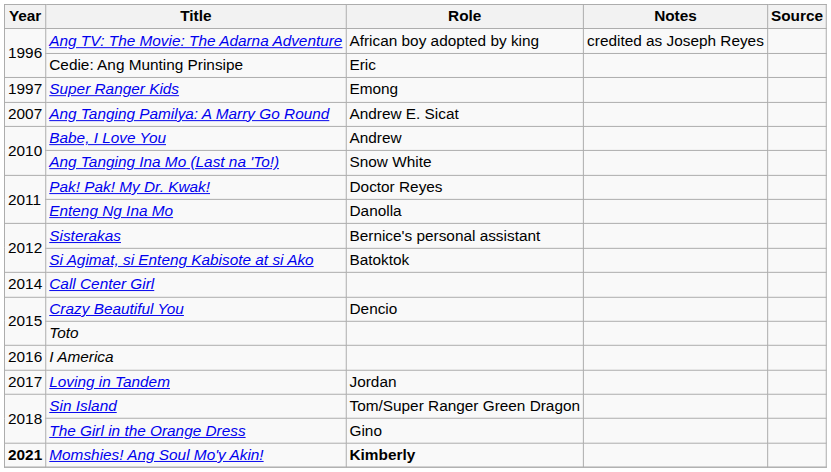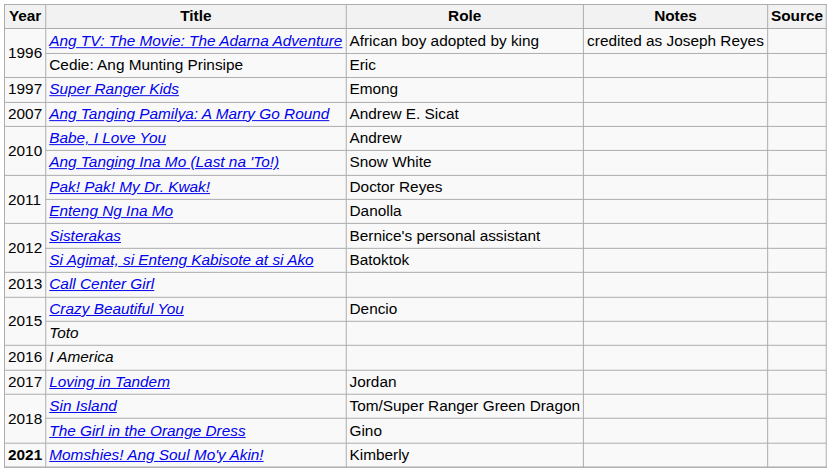Call Center Girl | Year: 2014 -> 2013
Momshies! Ang Soul Mo'y Akin! | Role: bold -> normal
